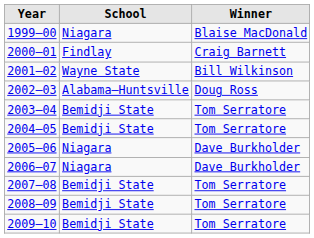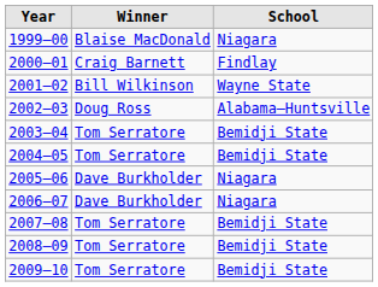columns swapped: Winner <-> School
